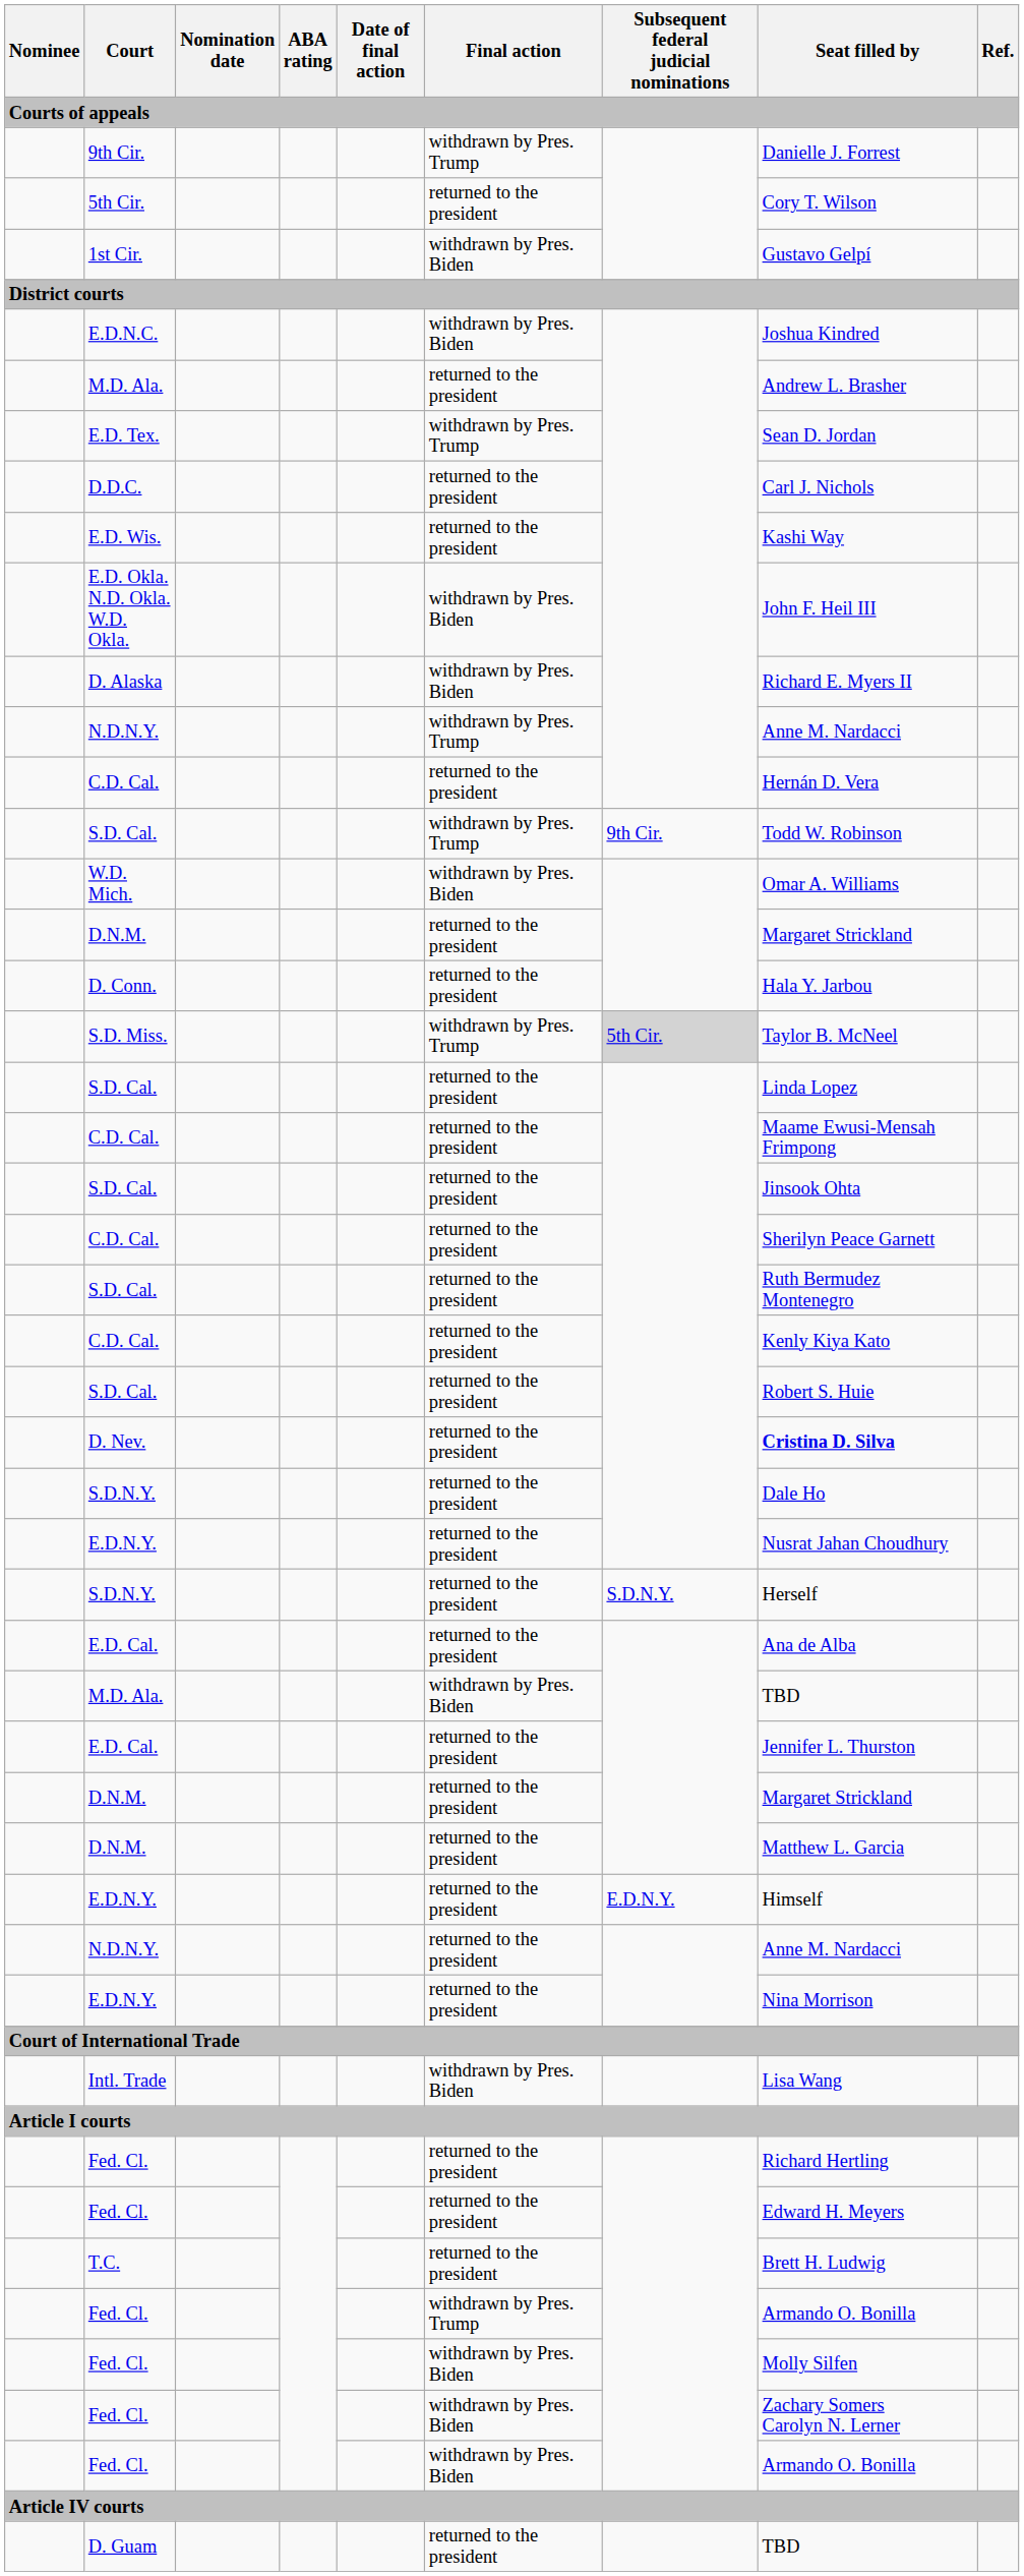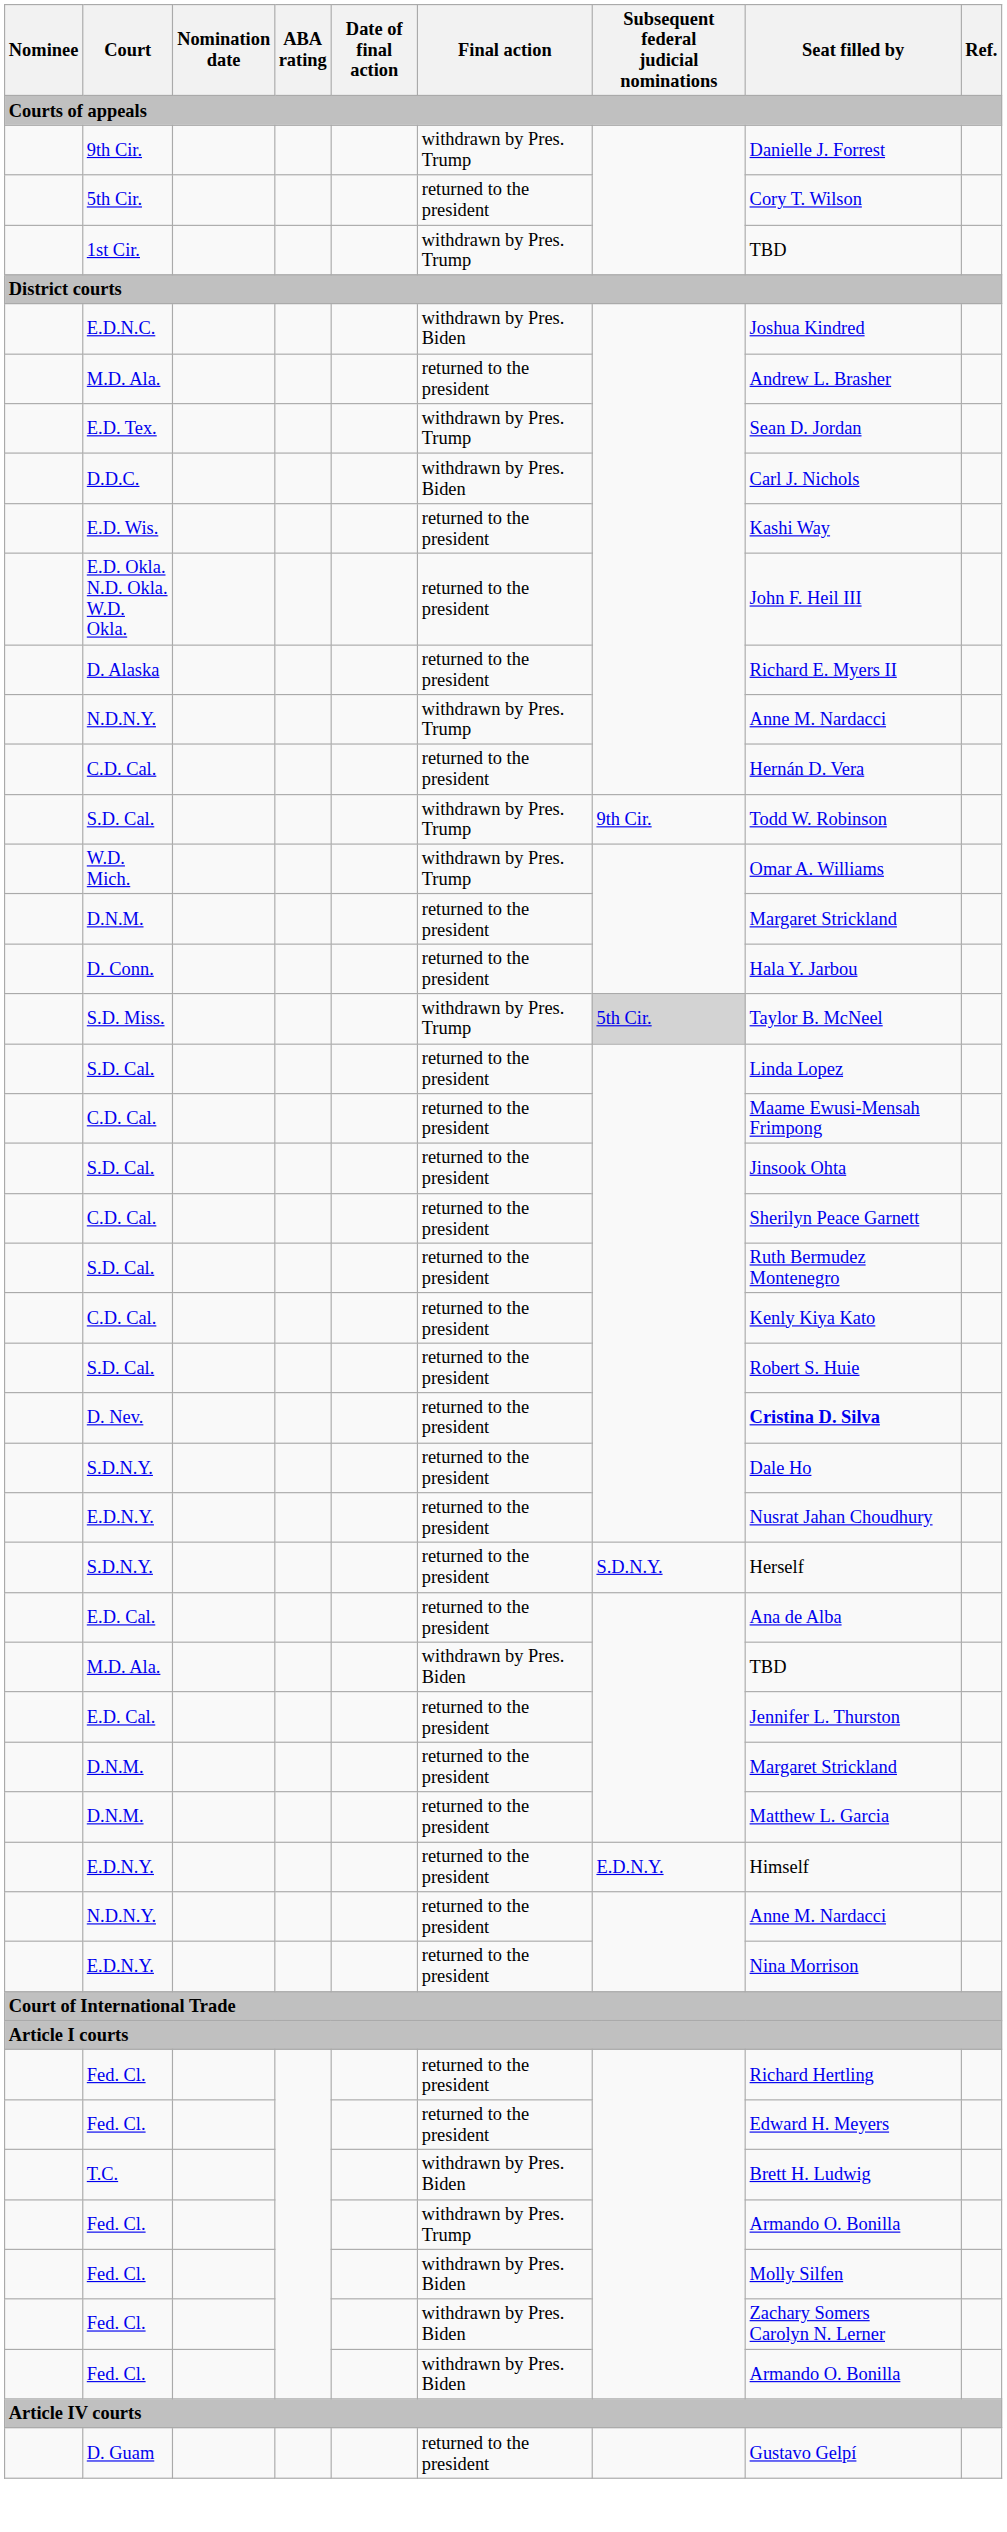1st Cir. | Final action: withdrawn by Pres. Biden -> withdrawn by Pres. Trump
1st Cir. | Seat filled by: Gustavo Gelpí -> TBD
D.D.C. | Final action: returned to the president -> withdrawn by Pres. Biden
E.D. Okla. N.D. Okla. W.D. Okla. | Final action: withdrawn by Pres. Biden -> returned to the president
D. Alaska | Final action: withdrawn by Pres. Biden -> returned to the president
W.D. Mich. | Final action: withdrawn by Pres. Biden -> withdrawn by Pres. Trump
- row: Intl. Trade | withdrawn by Pres. Biden | Lisa Wang
T.C. | Final action: returned to the president -> withdrawn by Pres. Biden
D. Guam | Seat filled by: TBD -> Gustavo Gelpí
